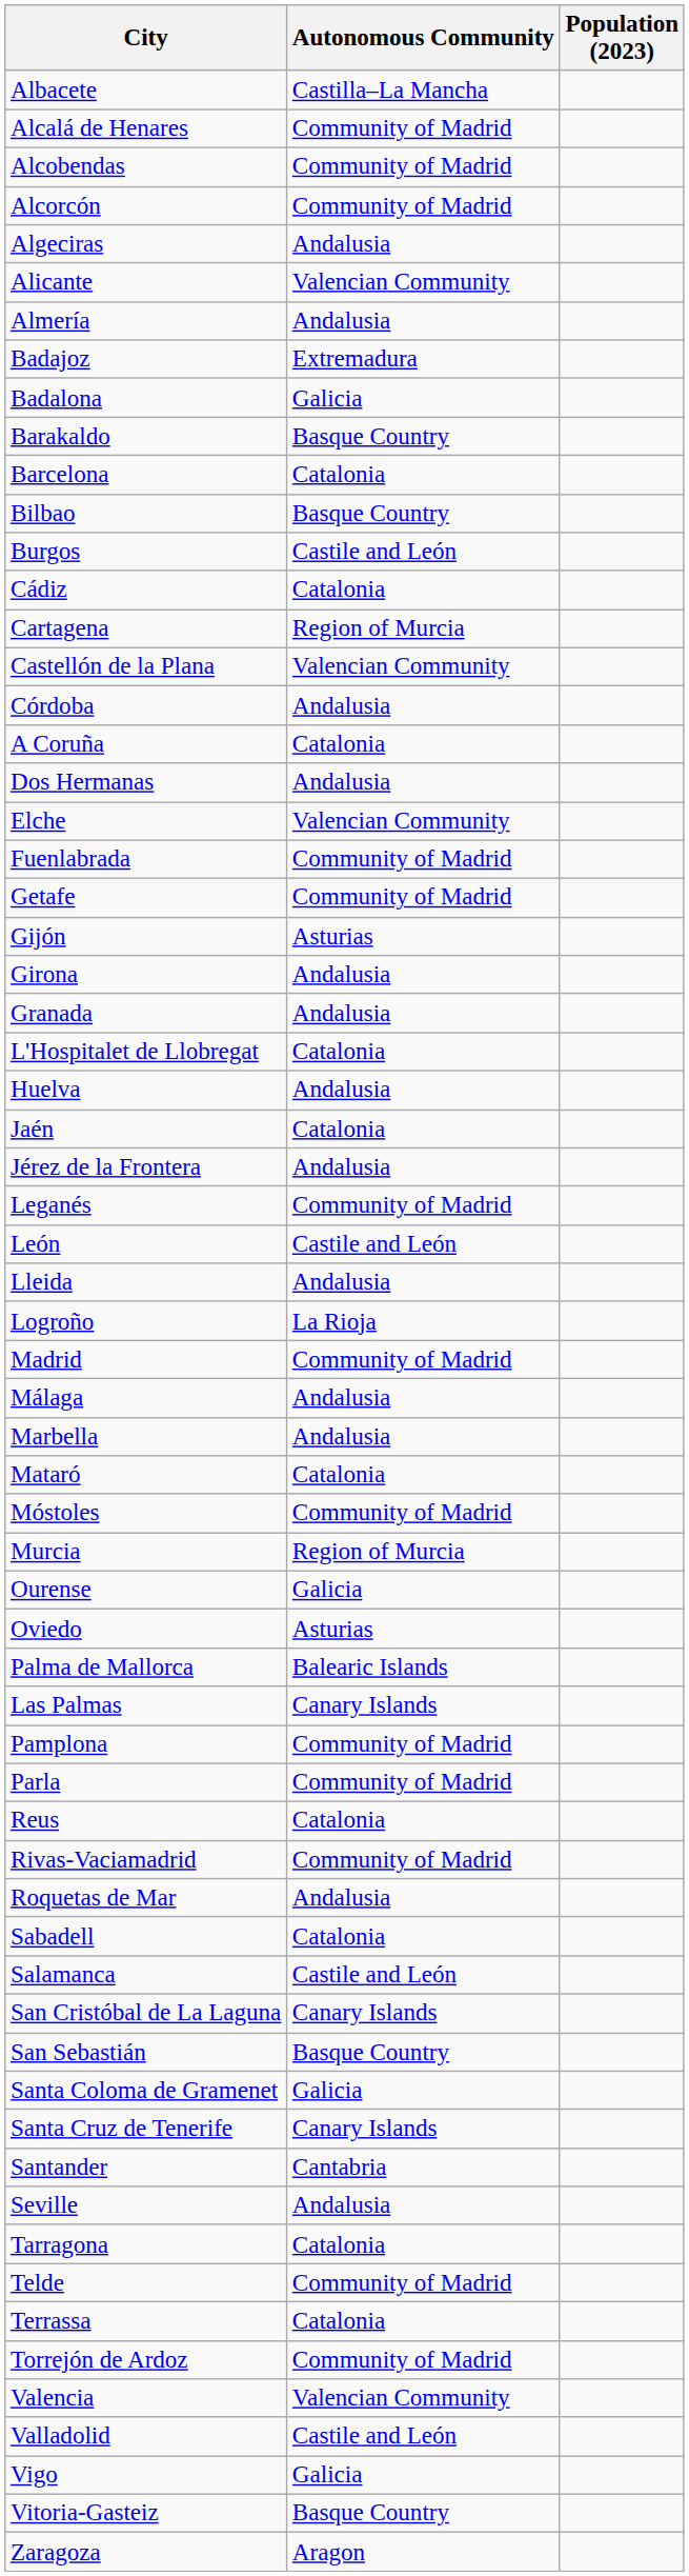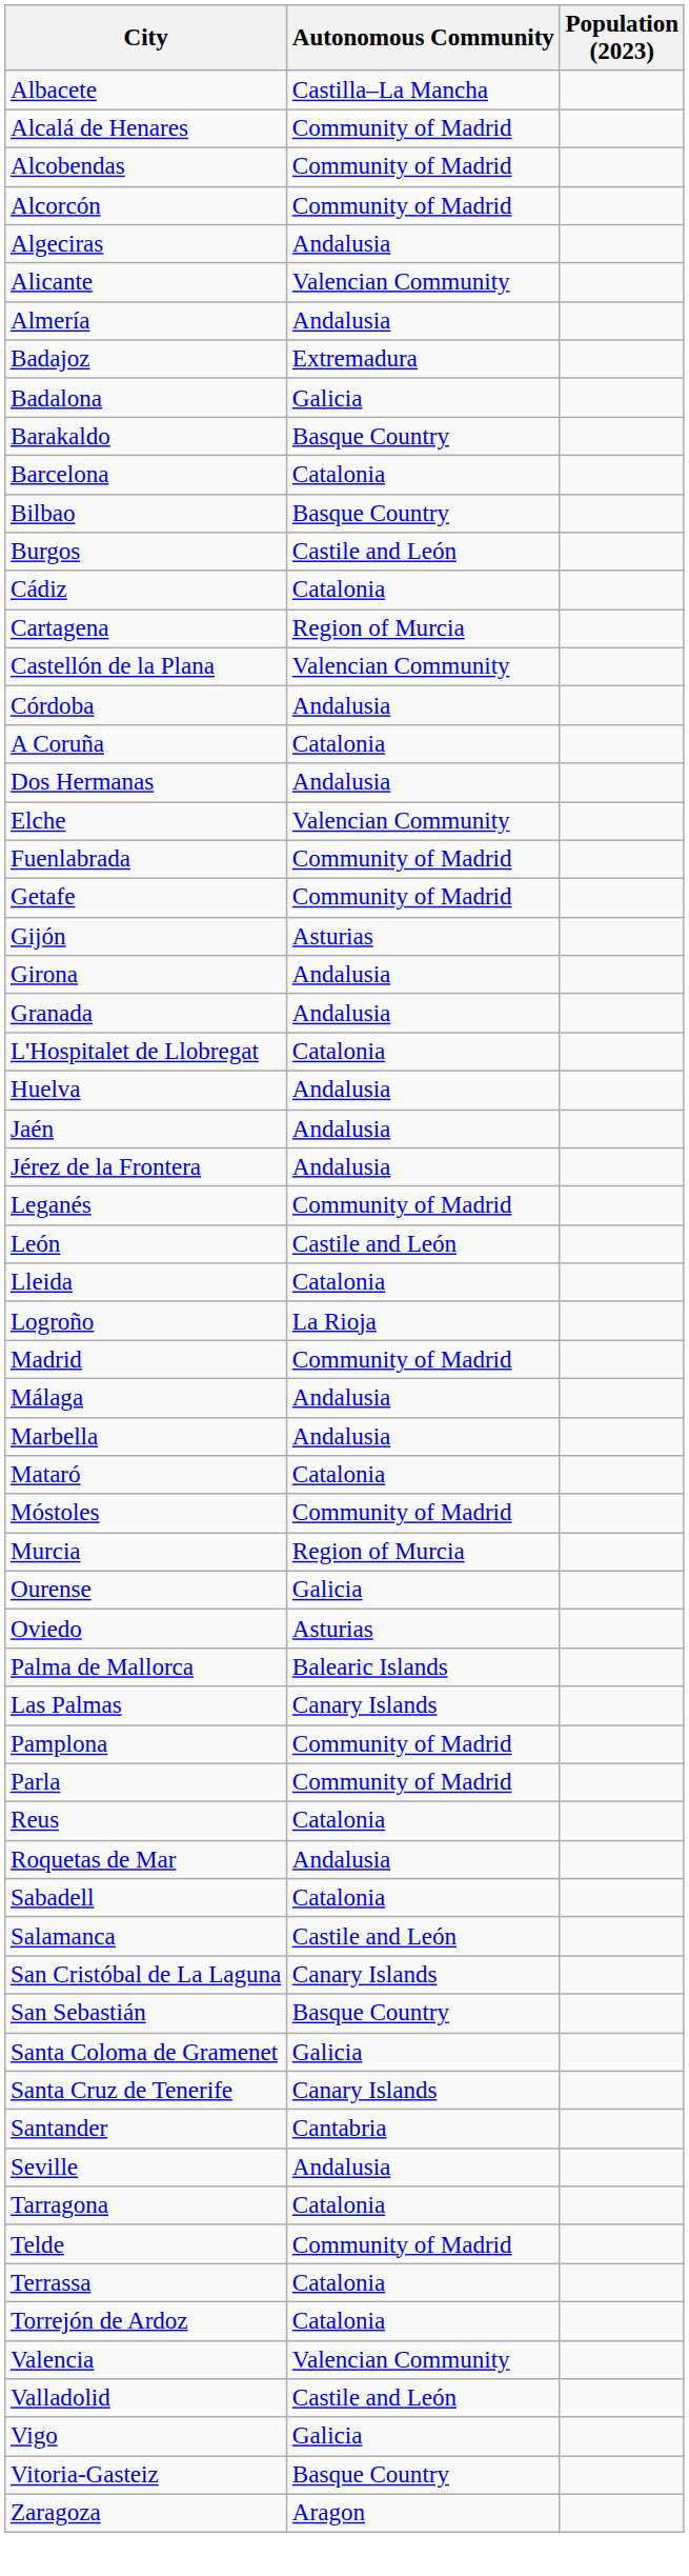Jaén | Autonomous Community: Catalonia -> Andalusia
Lleida | Autonomous Community: Andalusia -> Catalonia
- row: Rivas-Vaciamadrid | Community of Madrid
Torrejón de Ardoz | Autonomous Community: Community of Madrid -> Catalonia
